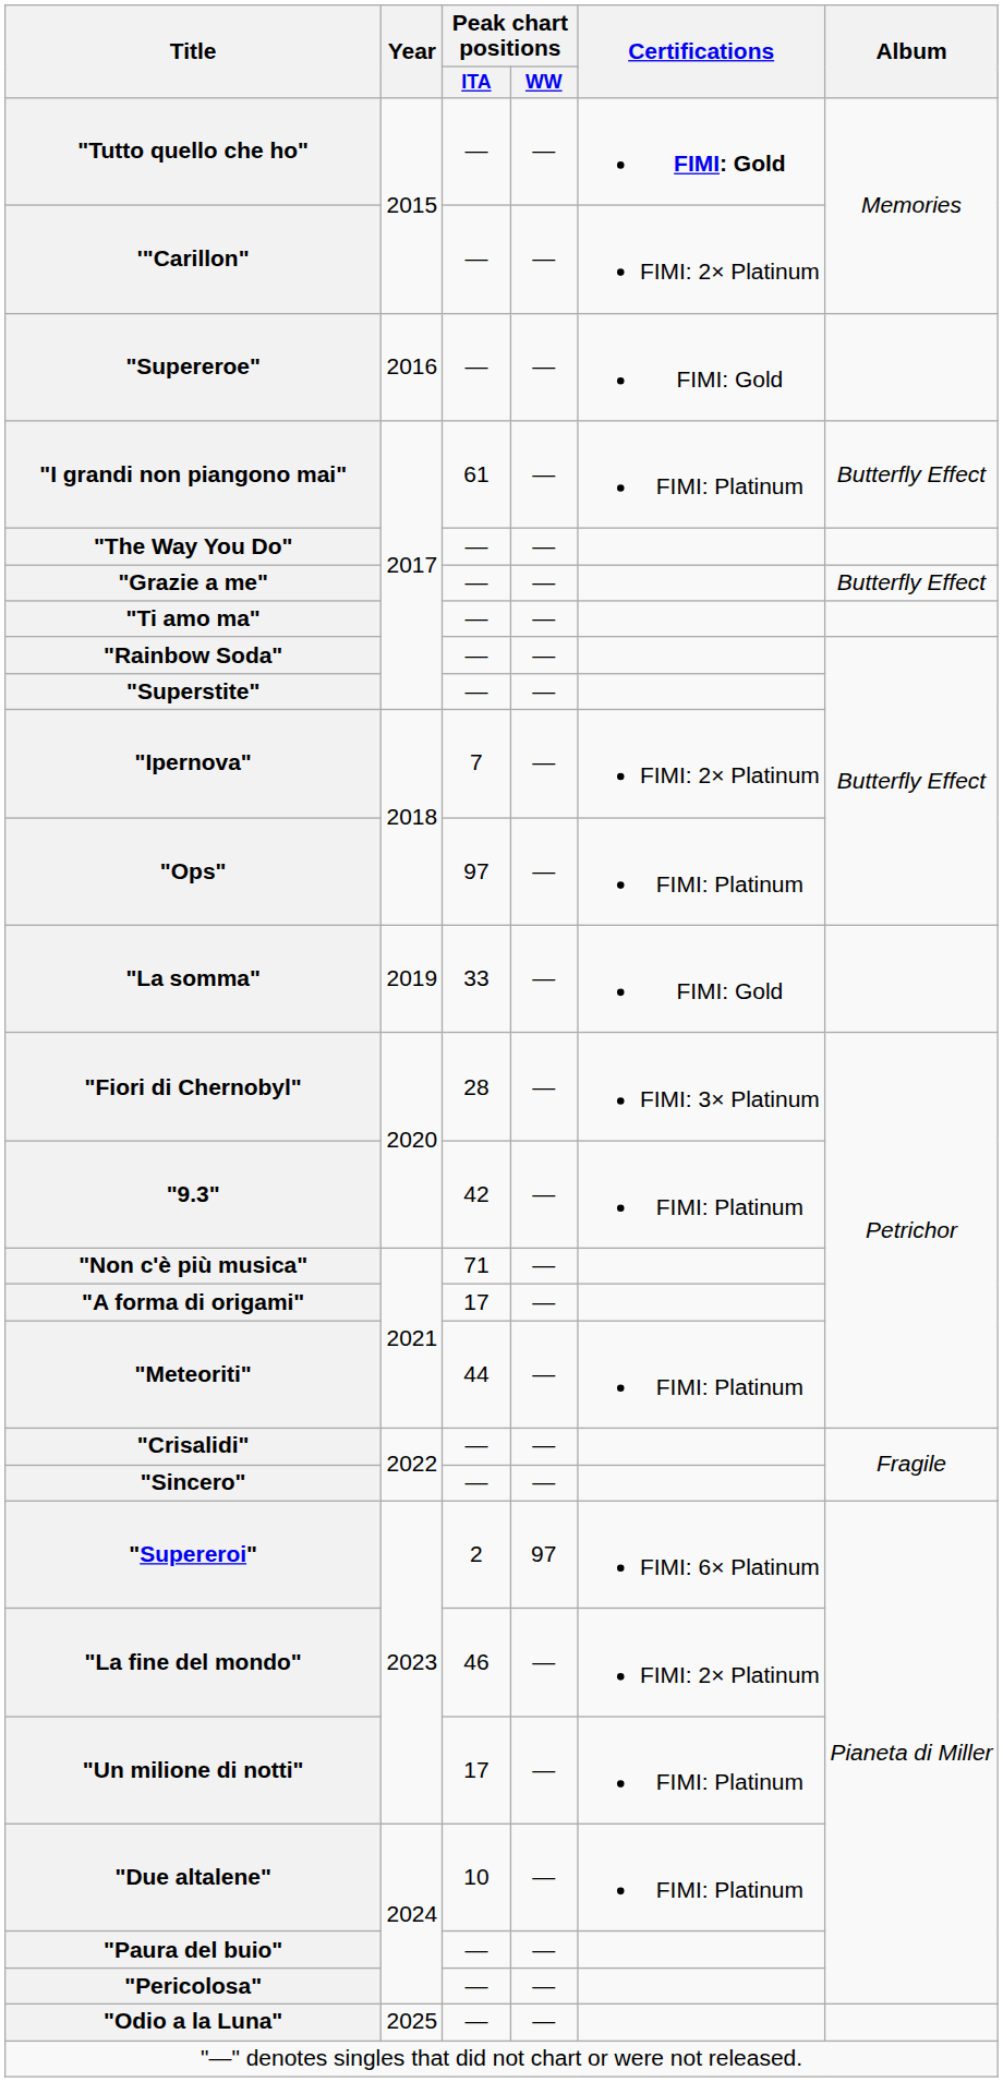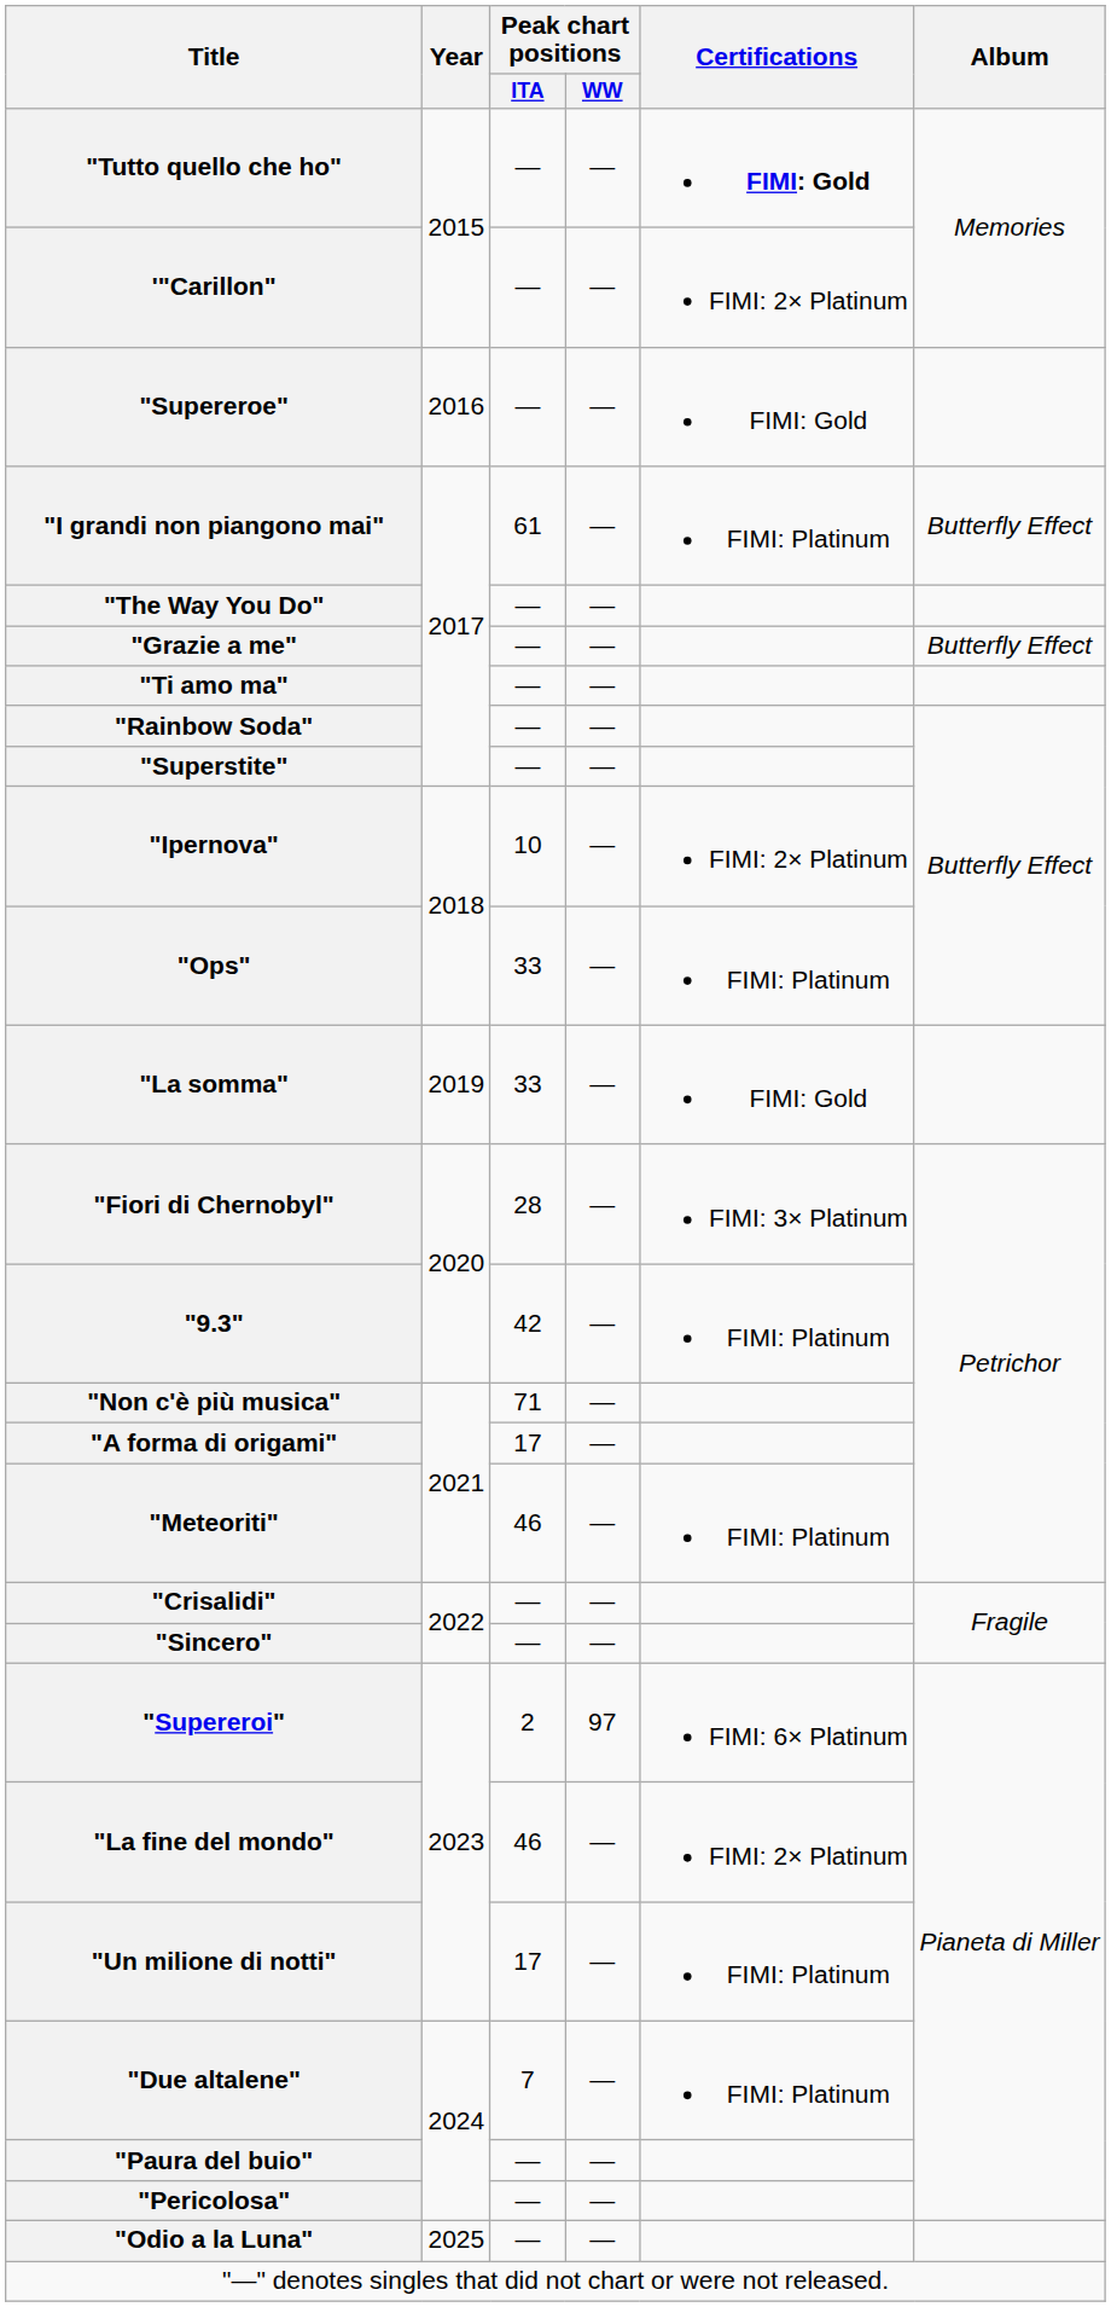"Ipernova" | Peak chart positions / ITA: 7 -> 10
"Ops" | Peak chart positions / ITA: 97 -> 33
"Meteoriti" | Peak chart positions / ITA: 44 -> 46
"Due altalene" | Peak chart positions / ITA: 10 -> 7
